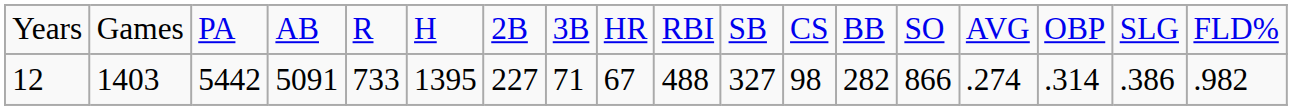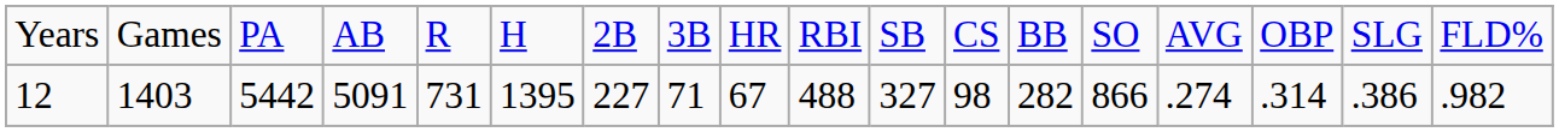12 | column 5: 733 -> 731
